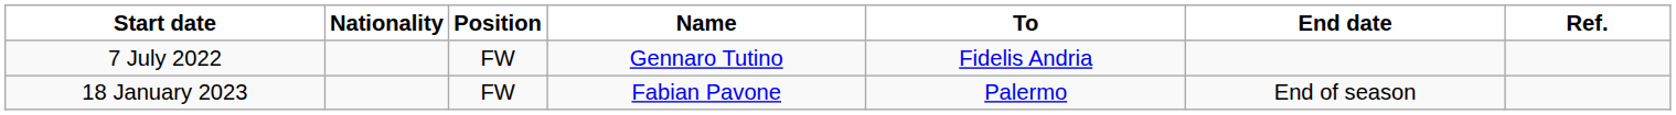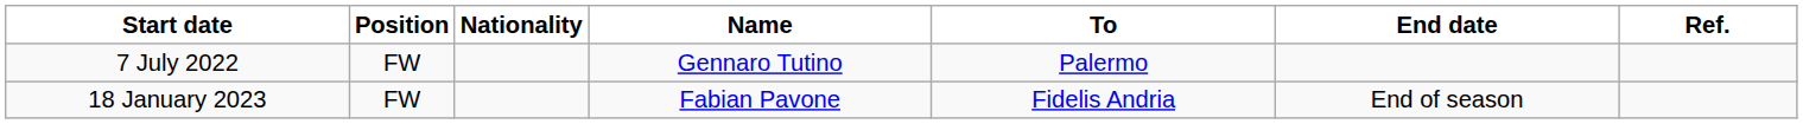columns swapped: Position <-> Nationality
7 July 2022 | To: Fidelis Andria -> Palermo
18 January 2023 | To: Palermo -> Fidelis Andria
